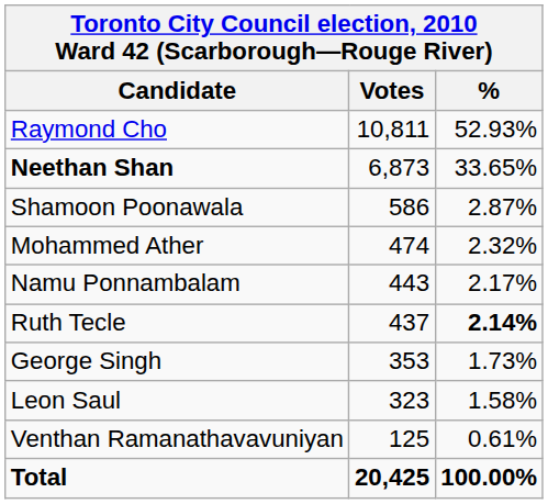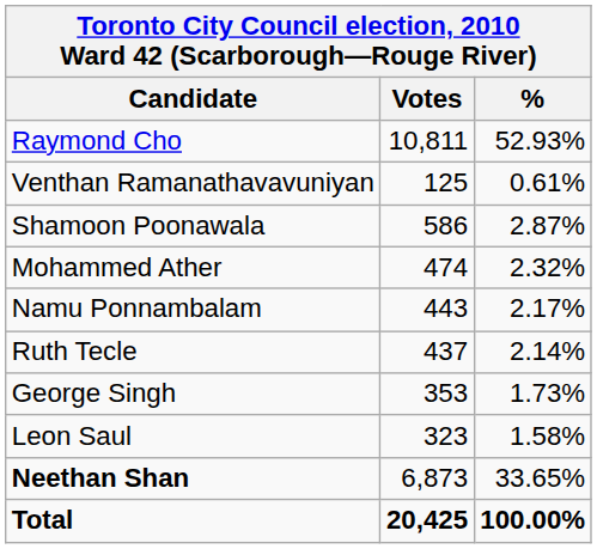rows swapped: Neethan Shan <-> Venthan Ramanathavavuniyan
Ruth Tecle | %: bold -> normal
